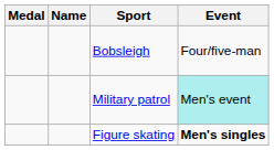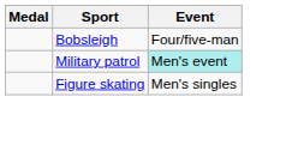- column: Name
Figure skating | Event: bold -> normal
